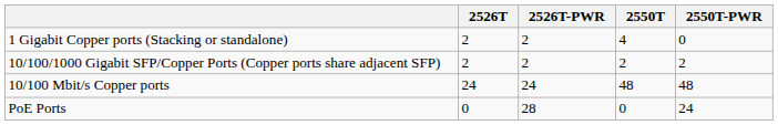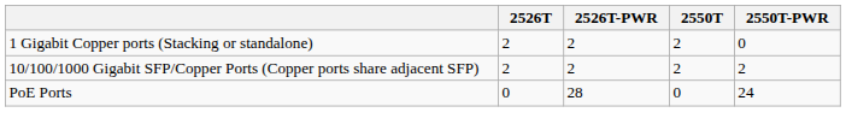1 Gigabit Copper ports (Stacking or standalone) | 2550T: 4 -> 2
- row: 10/100 Mbit/s Copper ports | 24 | 24 | 48 | 48
